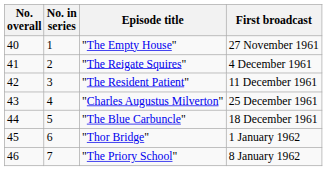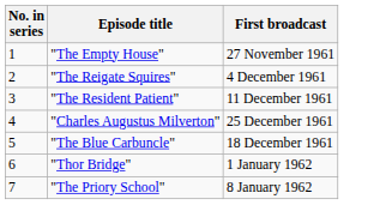- column: No. overall | 40 | 41 | 42 | 43 | 44 | 45 | 46
